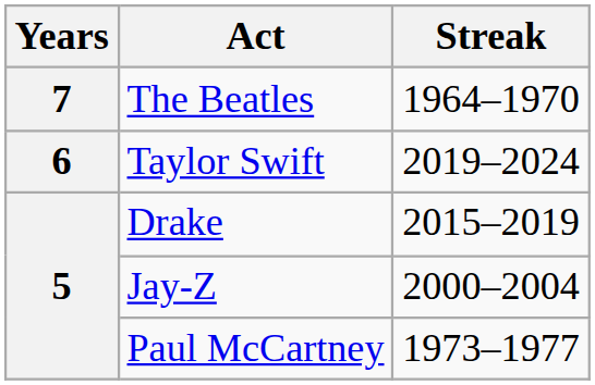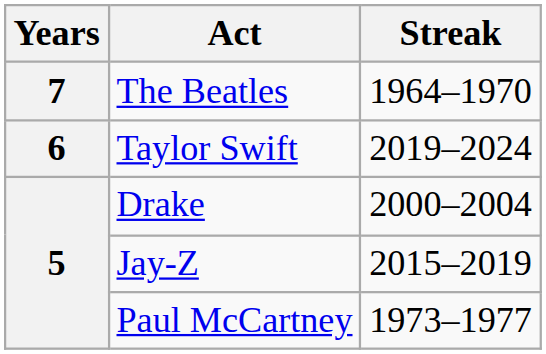Drake | Streak: 2015–2019 -> 2000–2004
Jay-Z | Streak: 2000–2004 -> 2015–2019
